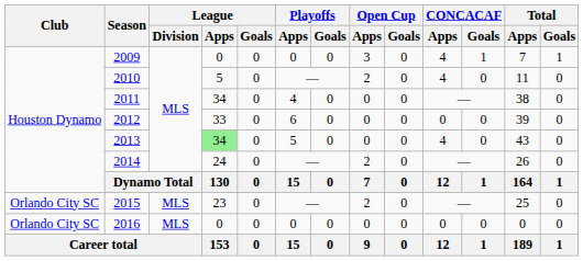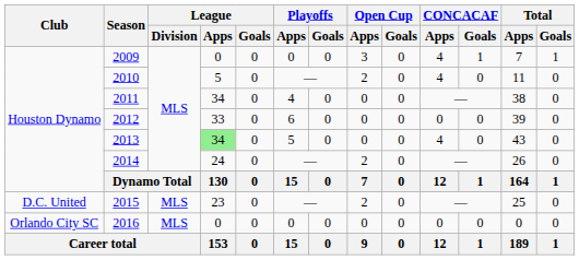2015 | Club: Orlando City SC -> D.C. United
